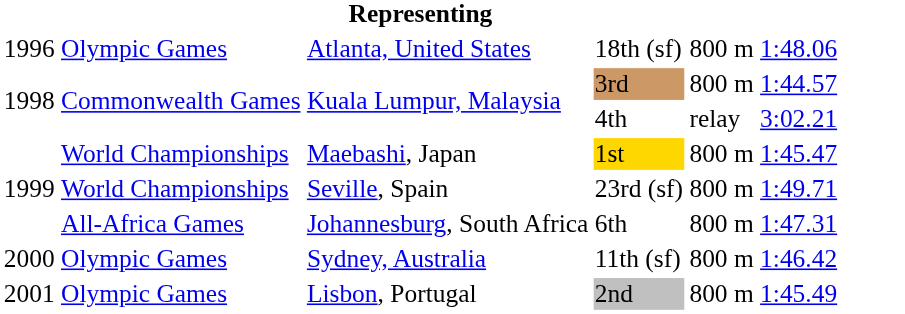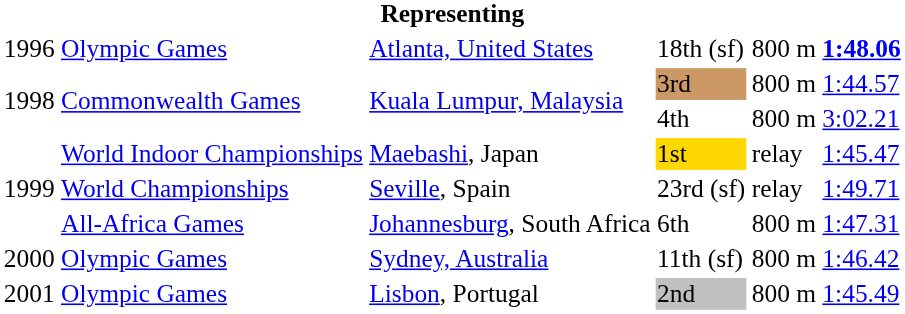18th (sf) | column 6: normal -> bold
4th | column 5: relay -> 800 m
1st | column 2: World Championships -> World Indoor Championships
1st | column 5: 800 m -> relay
23rd (sf) | column 5: 800 m -> relay
